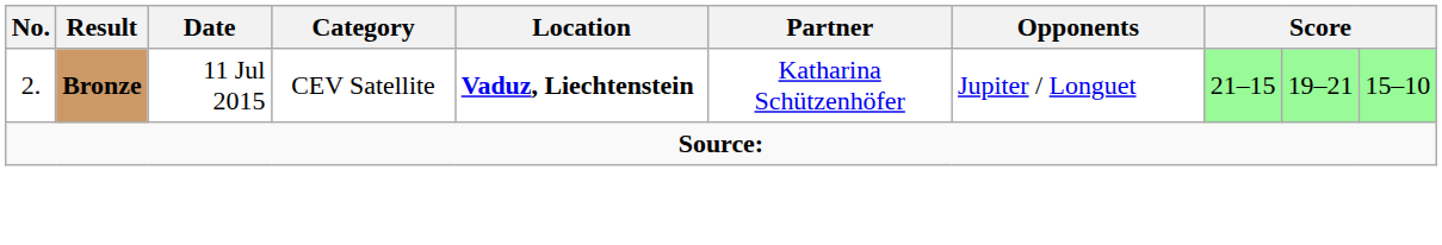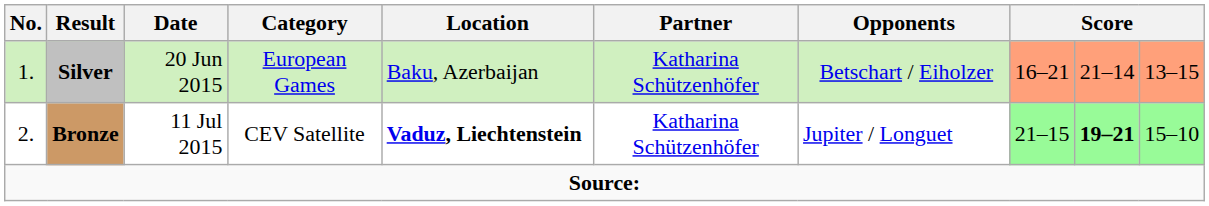+ row: 1. | Silver | 20 Jun 2015 | European Games | Baku, Azerbaijan | Katharina Schützenhöfer | Betschart / Eiholzer | 16–21 | 21–14 | 13–15
Bronze | column 9: normal -> bold
